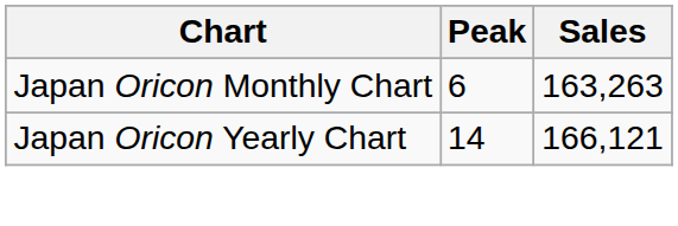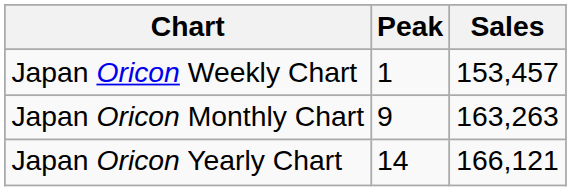+ row: Japan Oricon Weekly Chart | 1 | 153,457
Japan Oricon Monthly Chart | Peak: 6 -> 9
